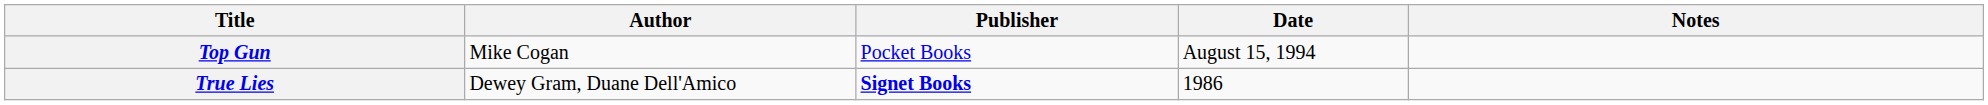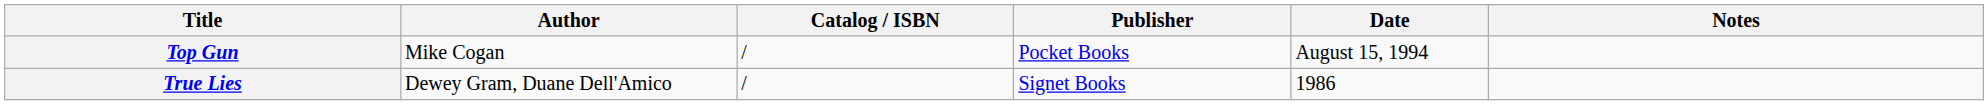+ column: Catalog / ISBN | / | /
True Lies | Publisher: bold -> normal
